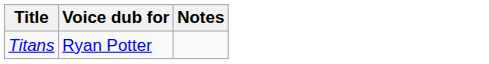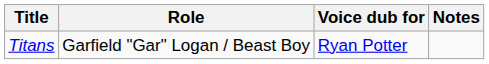+ column: Role | Garfield "Gar" Logan / Beast Boy
